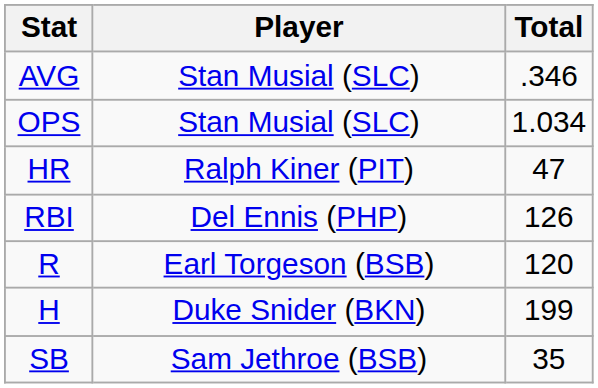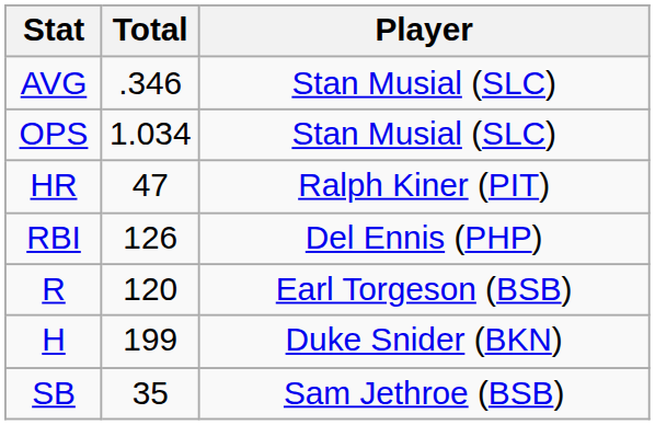columns swapped: Player <-> Total
